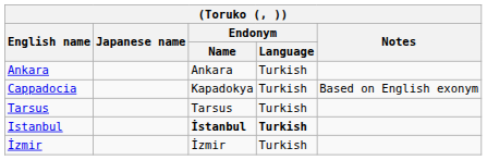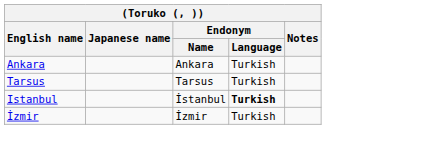- row: Cappadocia | Kapadokya | Turkish | Based on English exonym
Istanbul | Endonym / Name: bold -> normal
